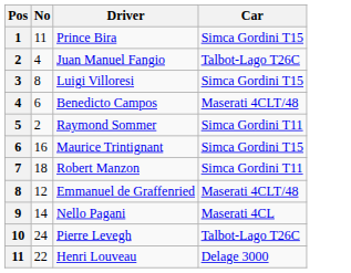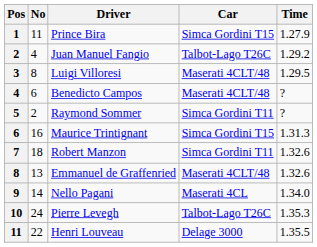+ column: Time | 1.27.9 | 1.29.2 | 1.29.5 | ? | ? | 1.31.3 | 1.32.6 | 1.32.6 | 1.34.0 | 1.35.3 | 1.35.5
Luigi Villoresi | Car: Simca Gordini T15 -> Maserati 4CLT/48
Emmanuel de Graffenried | No: 12 -> 13
